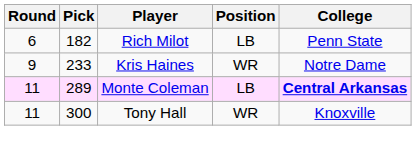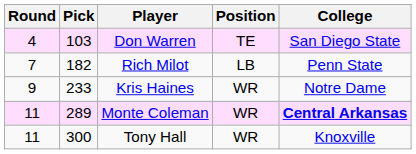+ row: 4 | 103 | Don Warren | TE | San Diego State
Rich Milot | Round: 6 -> 7
Monte Coleman | Position: LB -> WR
